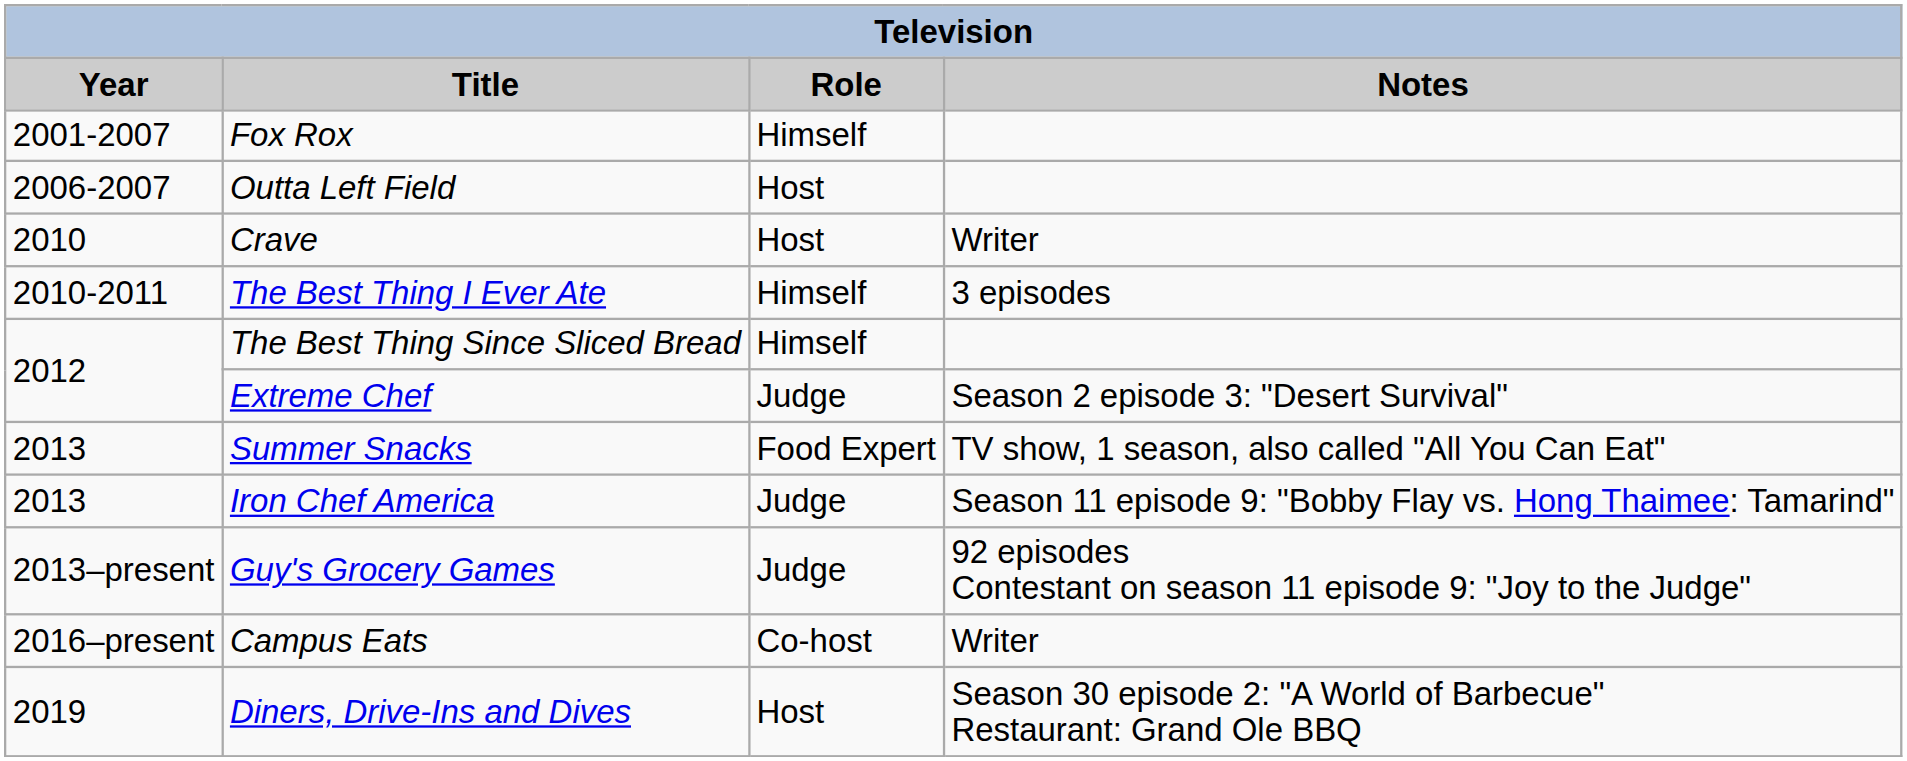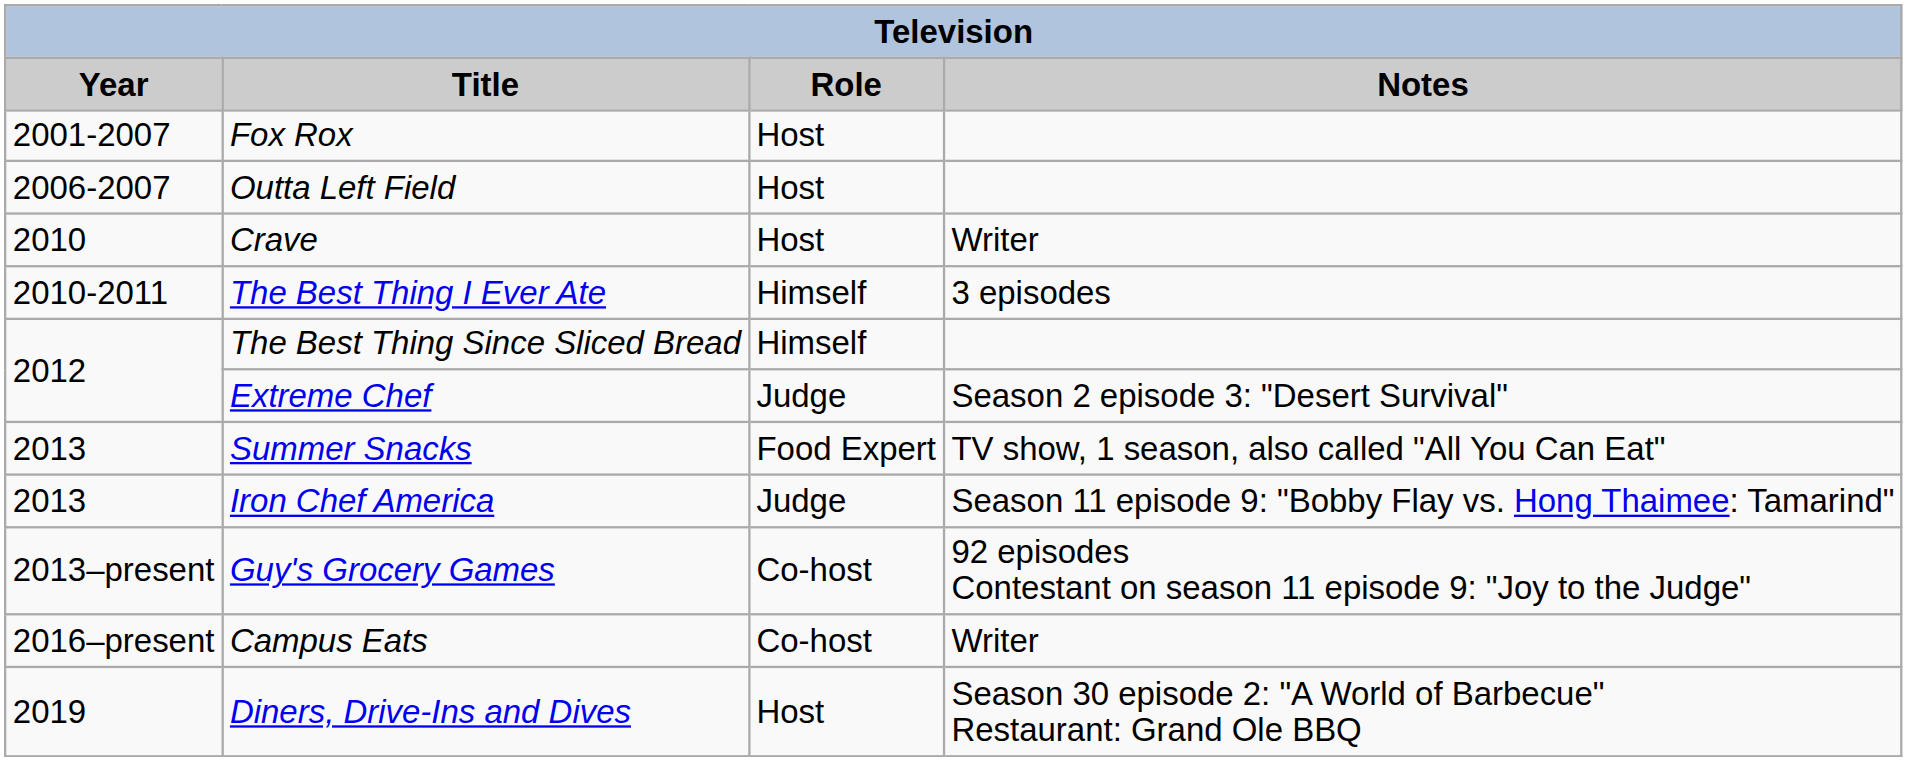Fox Rox | Role: Himself -> Host
Guy's Grocery Games | Role: Judge -> Co-host
